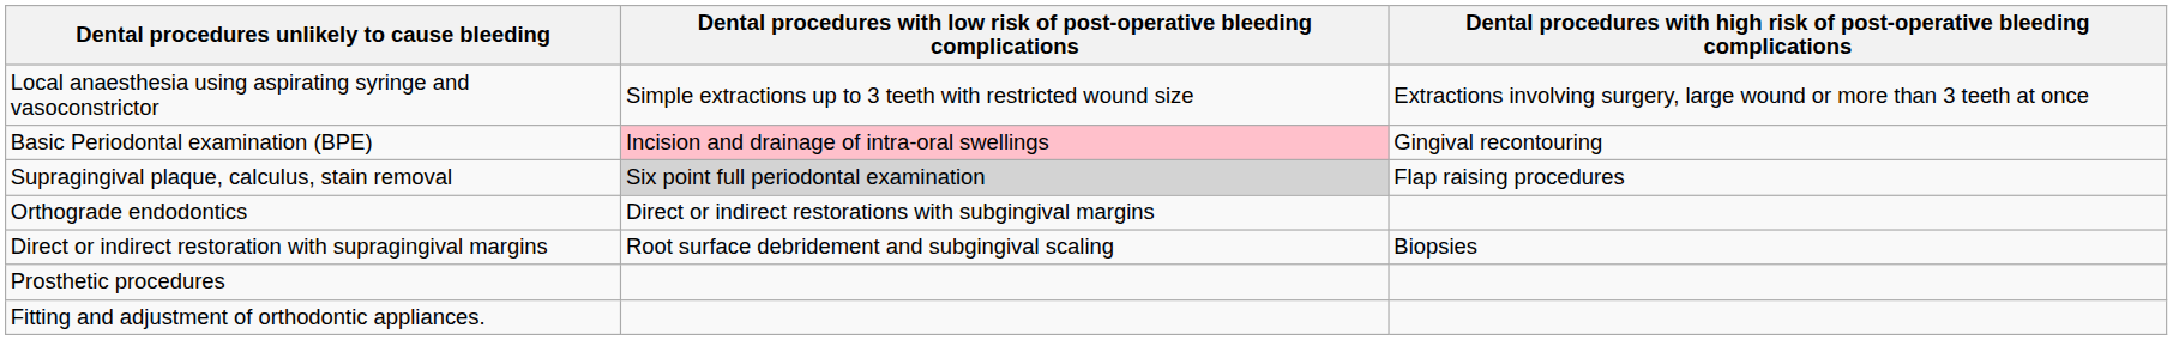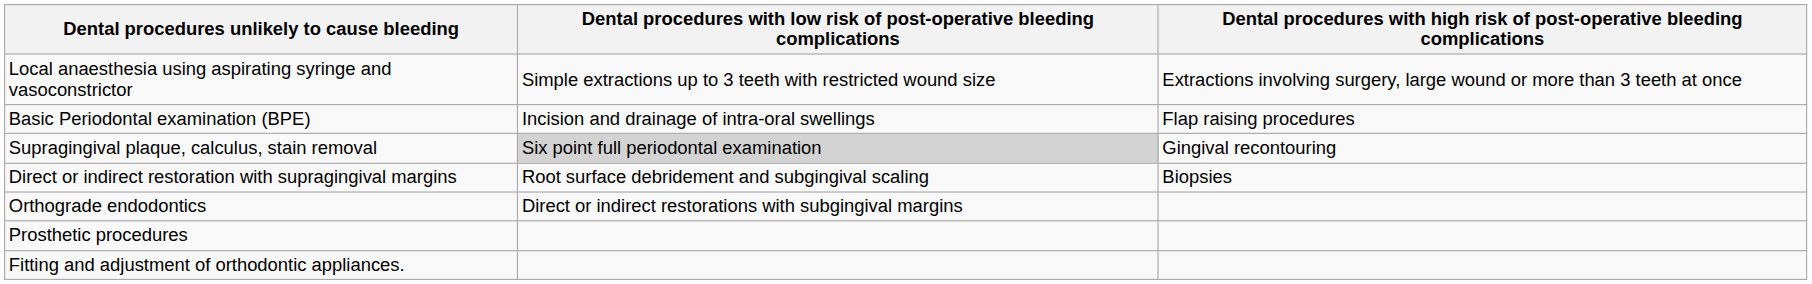Basic Periodontal examination (BPE) | column 2: pink background -> no background
Basic Periodontal examination (BPE) | column 3: Gingival recontouring -> Flap raising procedures
Supragingival plaque, calculus, stain removal | column 3: Flap raising procedures -> Gingival recontouring
rows swapped: Direct or indirect restoration with supragingival margins <-> Orthograde endodontics
